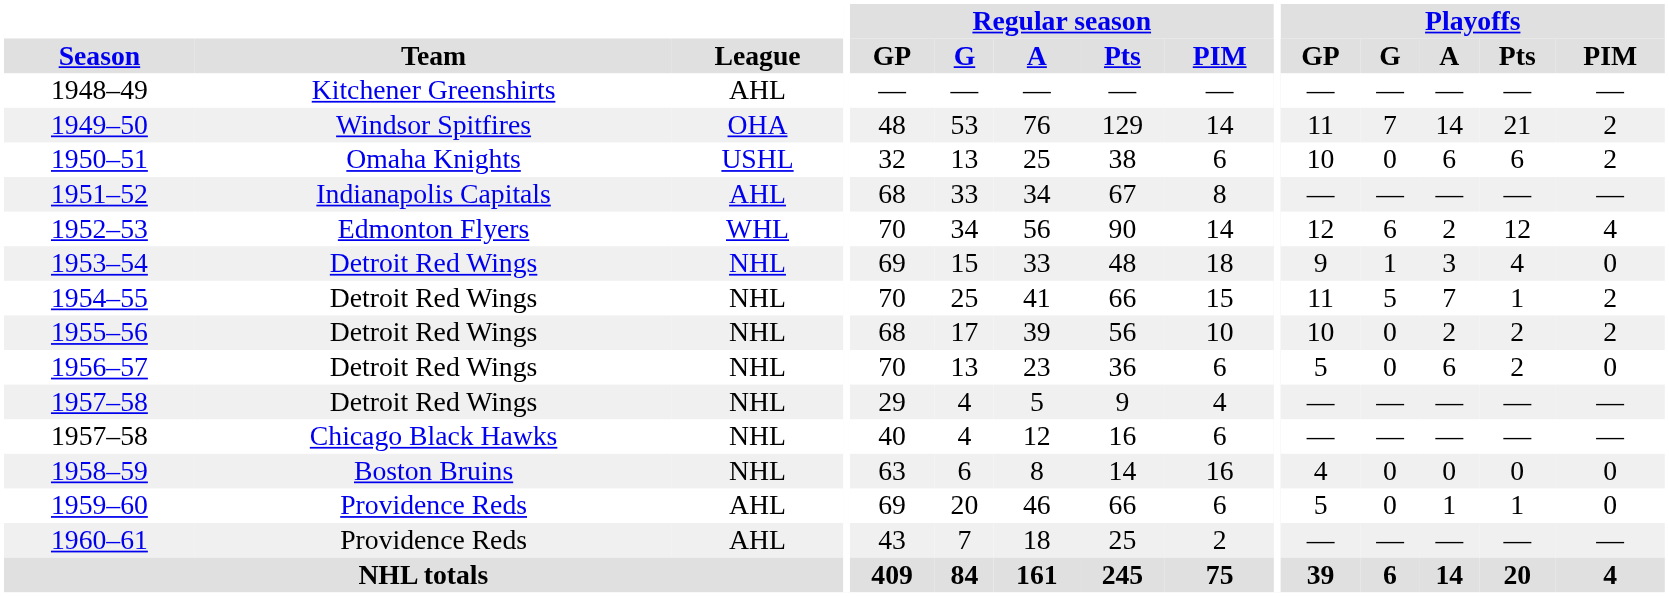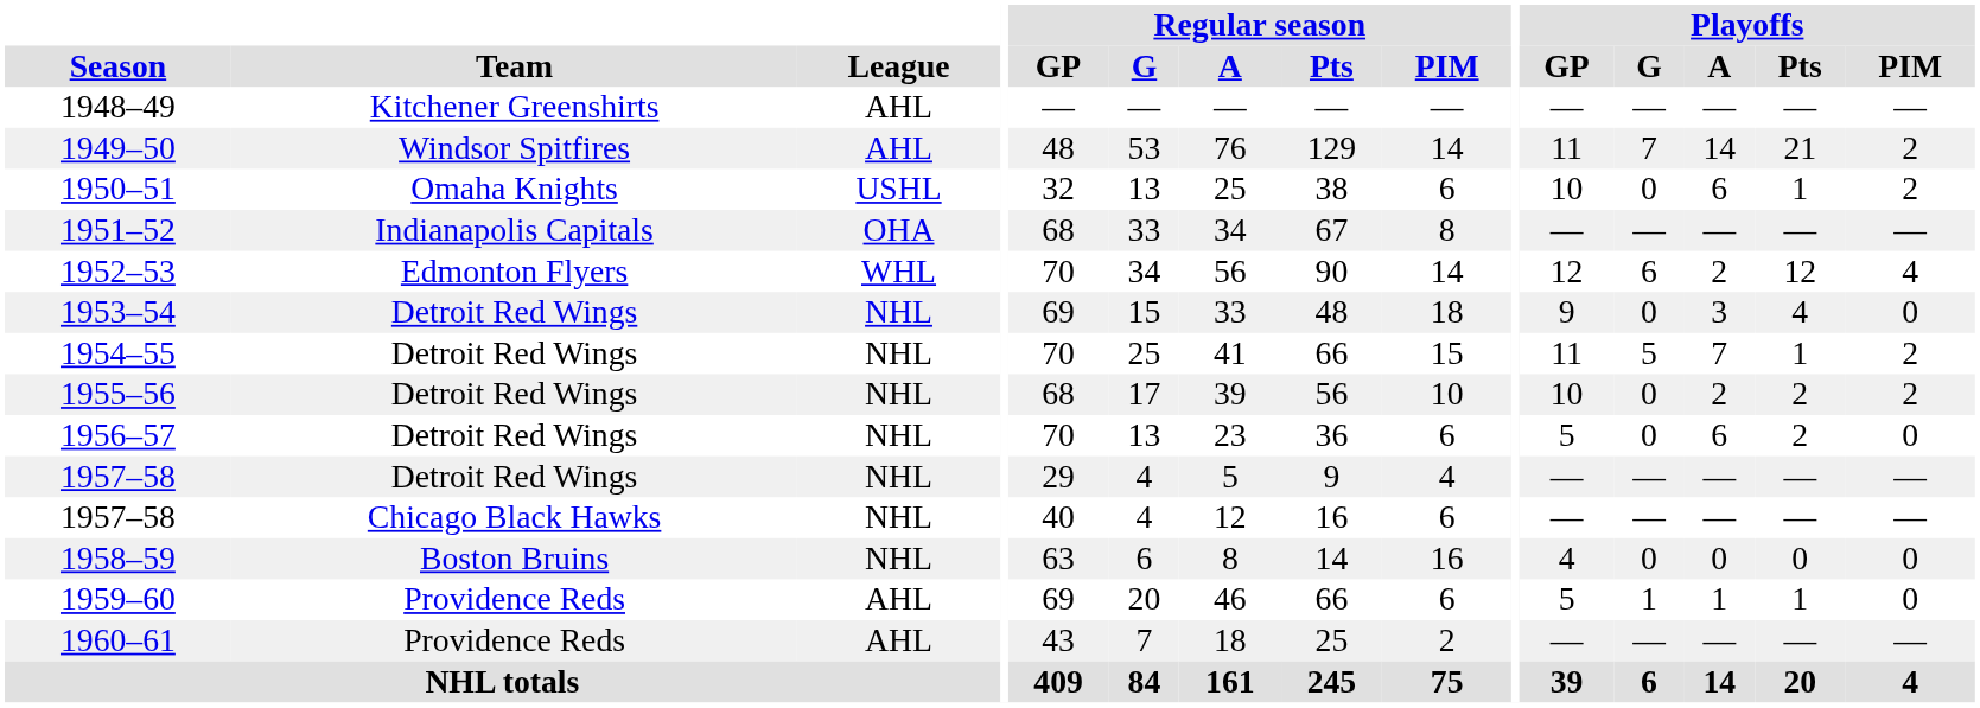1949–50 | League: OHA -> AHL
1950–51 | Playoffs / Pts: 6 -> 1
1951–52 | League: AHL -> OHA
1953–54 | Playoffs / G: 1 -> 0
1959–60 | Playoffs / G: 0 -> 1
